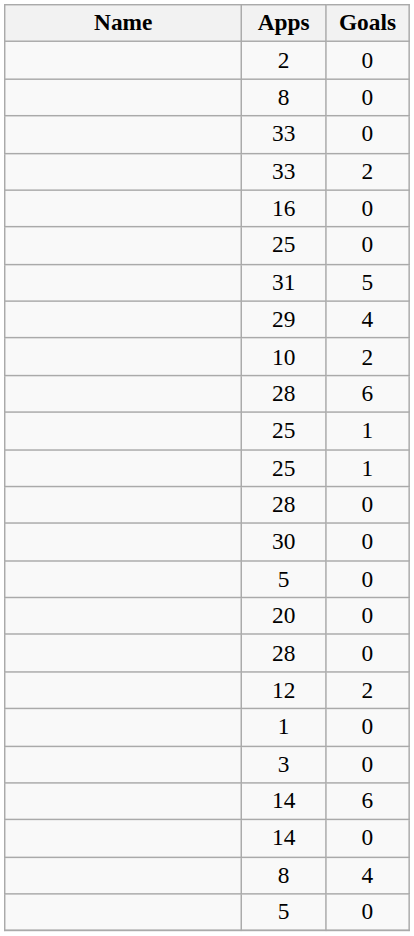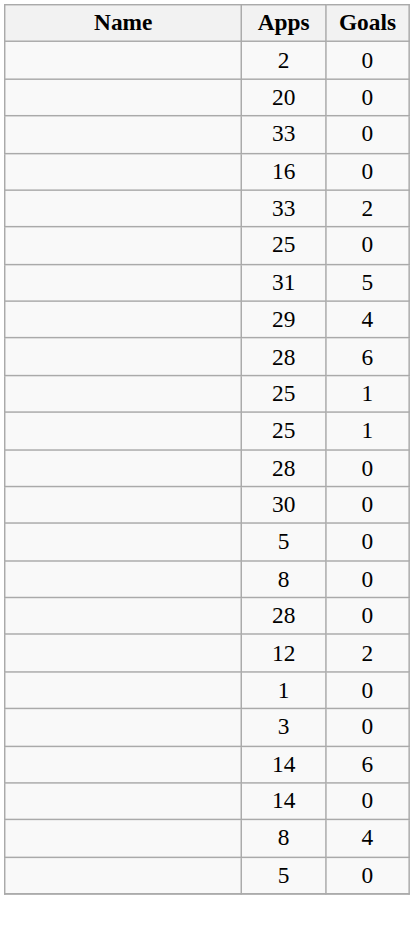rows swapped: 8 / 0 <-> 20
rows swapped: 33 / 2 <-> 16
- row: 10 | 2
